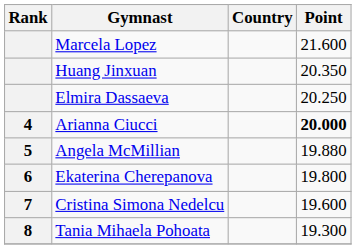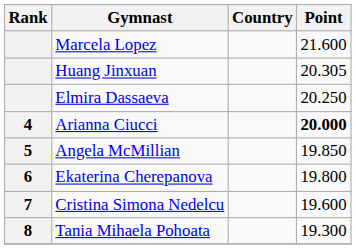Huang Jinxuan | Point: 20.350 -> 20.305
Angela McMillian | Point: 19.880 -> 19.850
